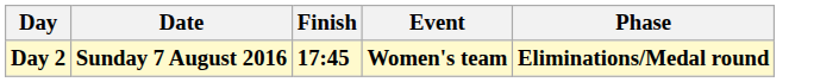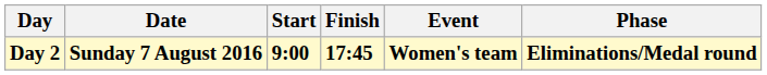+ column: Start | 9:00
